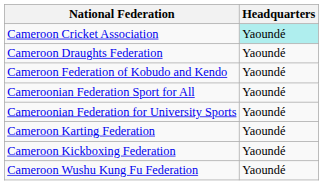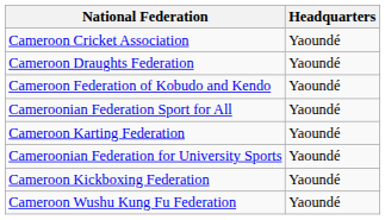Cameroon Cricket Association | Headquarters: paleturquoise background -> no background
rows swapped: Cameroonian Federation for University Sports <-> Cameroon Karting Federation
